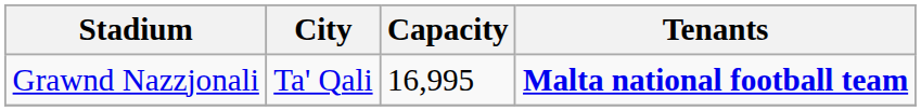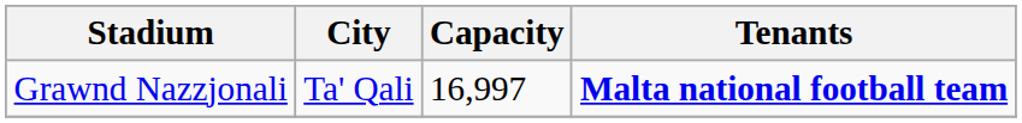Grawnd Nazzjonali | Capacity: 16,995 -> 16,997
